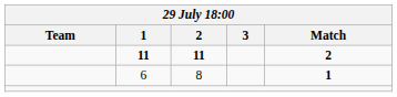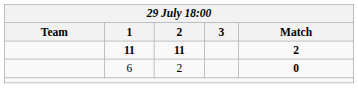6 | 2: 8 -> 2
6 | Match: 1 -> 0
